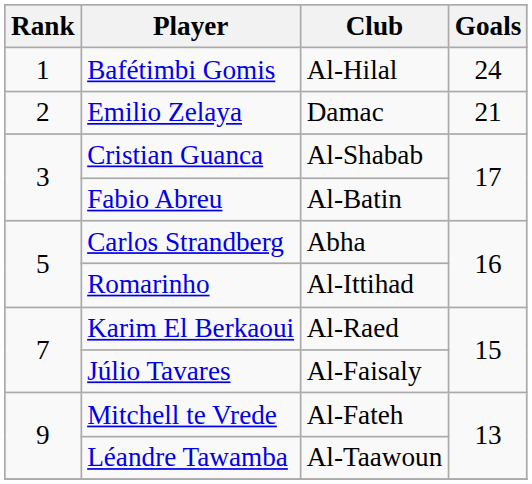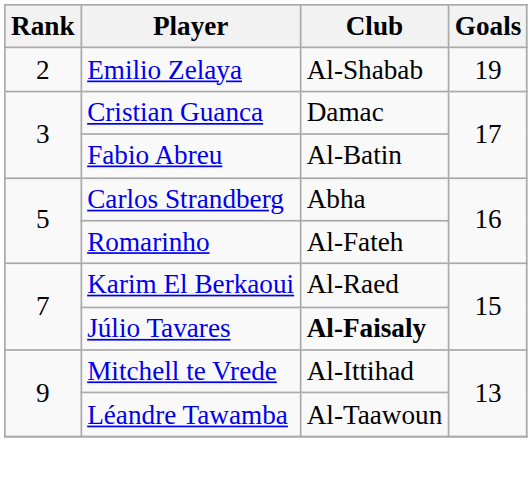- row: 1 | Bafétimbi Gomis | Al-Hilal | 24
Emilio Zelaya | Club: Damac -> Al-Shabab
Emilio Zelaya | Goals: 21 -> 19
Cristian Guanca | Club: Al-Shabab -> Damac
Romarinho | Club: Al-Ittihad -> Al-Fateh
Júlio Tavares | Club: normal -> bold
Mitchell te Vrede | Club: Al-Fateh -> Al-Ittihad
